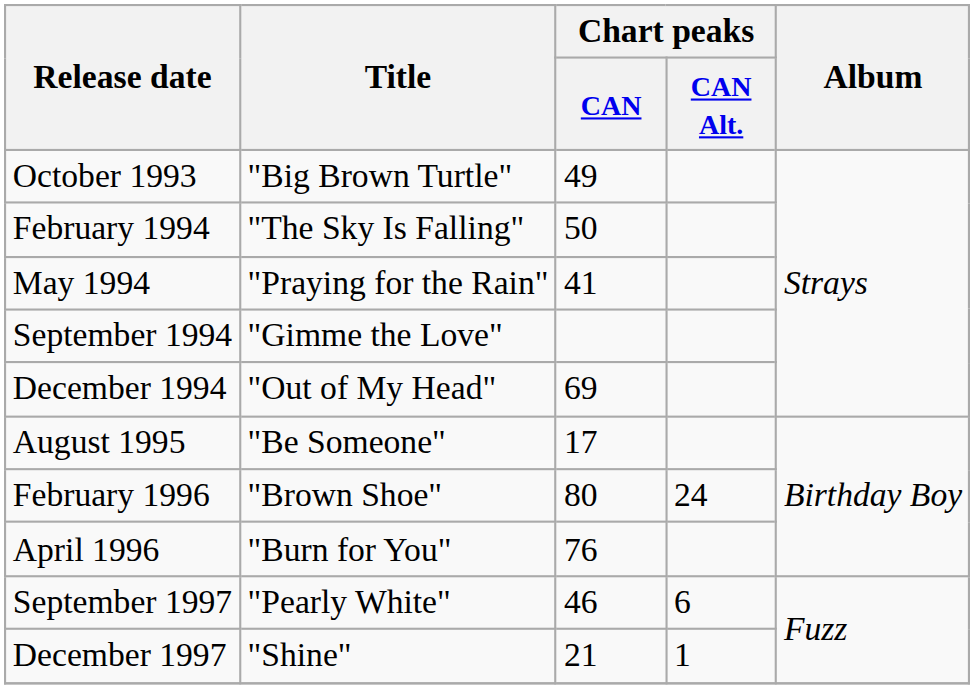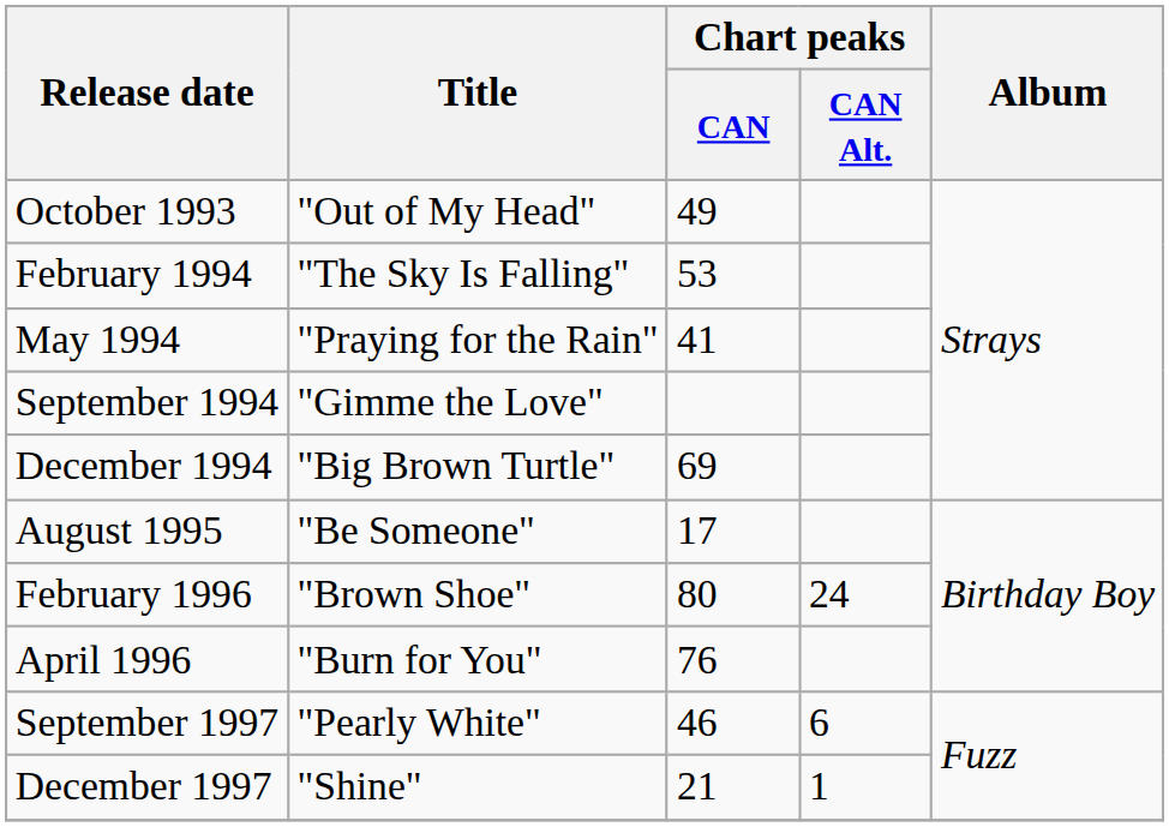October 1993 | Title: "Big Brown Turtle" -> "Out of My Head"
February 1994 | Chart peaks / CAN: 50 -> 53
December 1994 | Title: "Out of My Head" -> "Big Brown Turtle"
